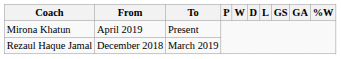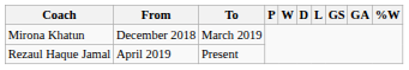Mirona Khatun | From: April 2019 -> December 2018
Mirona Khatun | To: Present -> March 2019
Rezaul Haque Jamal | From: December 2018 -> April 2019
Rezaul Haque Jamal | To: March 2019 -> Present
